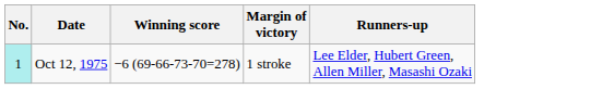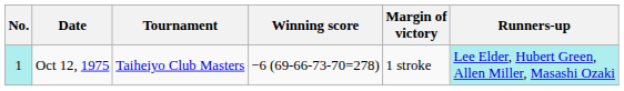+ column: Tournament | Taiheiyo Club Masters
Oct 12, 1975 | Runners-up: no background -> paleturquoise background
